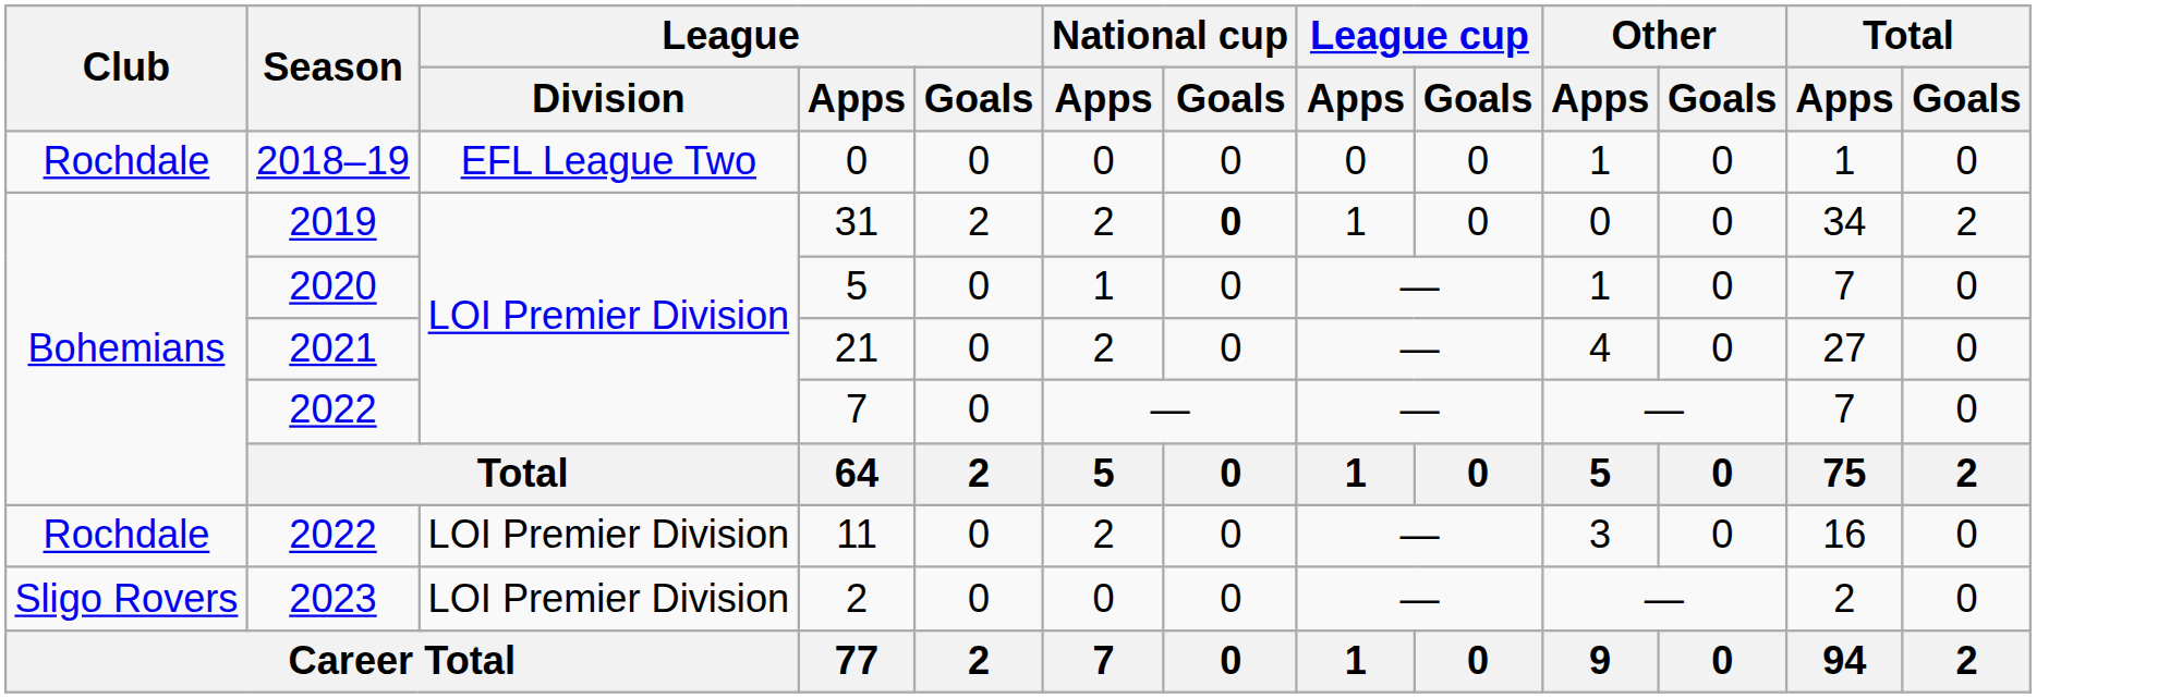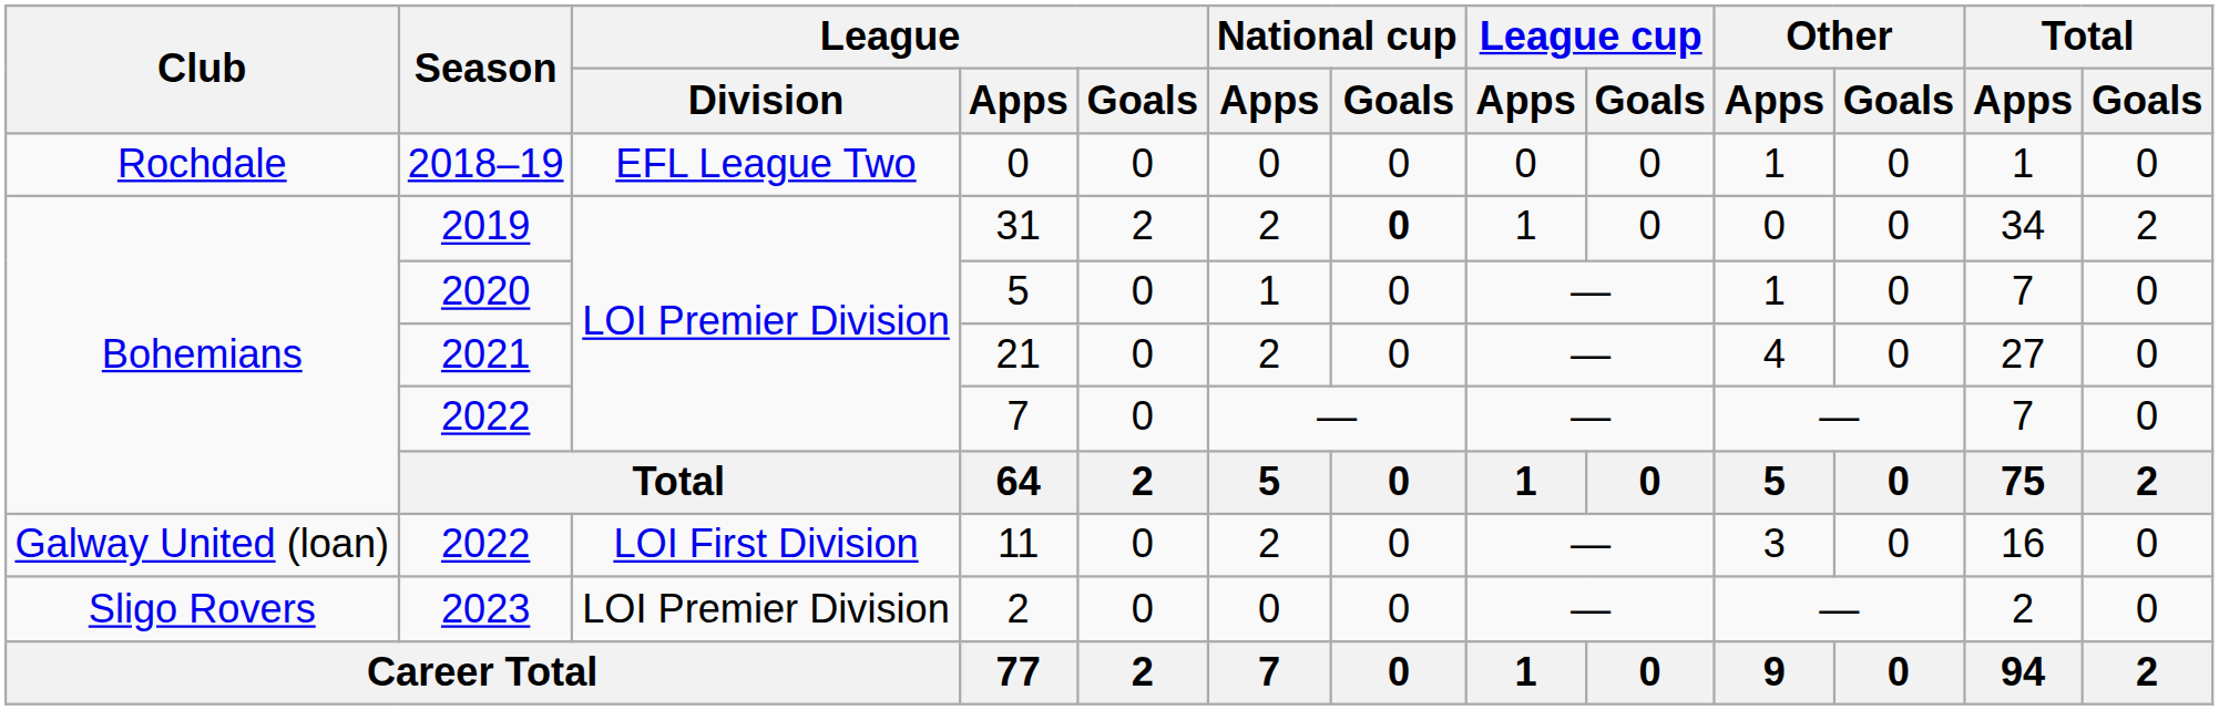11 | Club: Rochdale -> Galway United (loan)
11 | League / Division: LOI Premier Division -> LOI First Division
